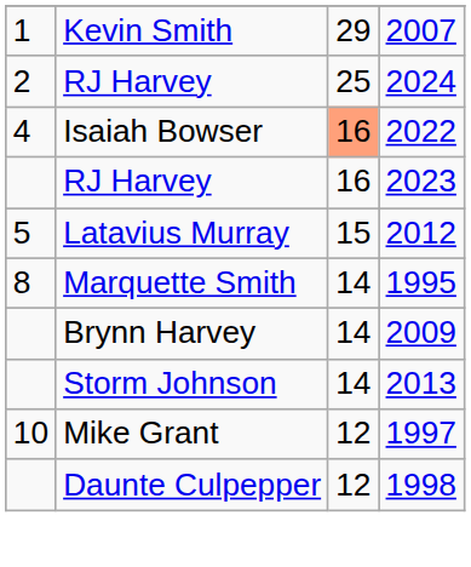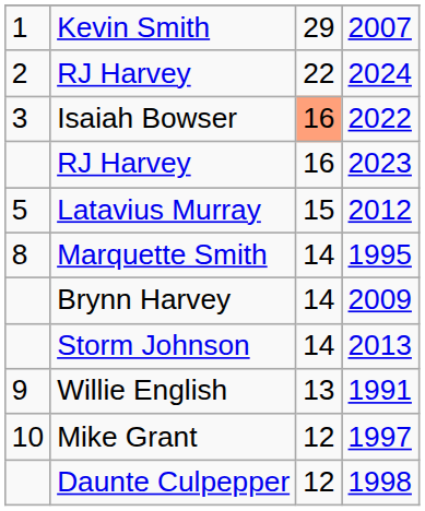RJ Harvey / 2024 | column 3: 25 -> 22
Isaiah Bowser | column 1: 4 -> 3
+ row: 9 | Willie English | 13 | 1991
